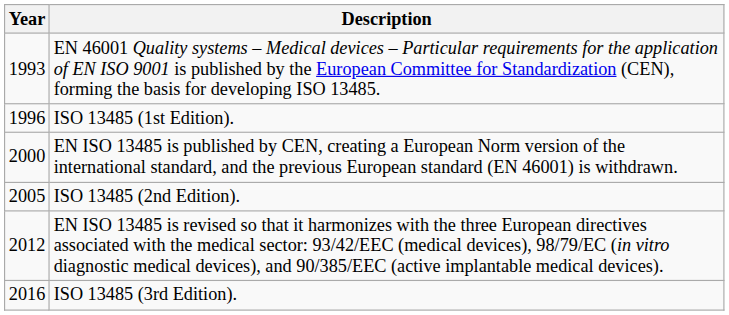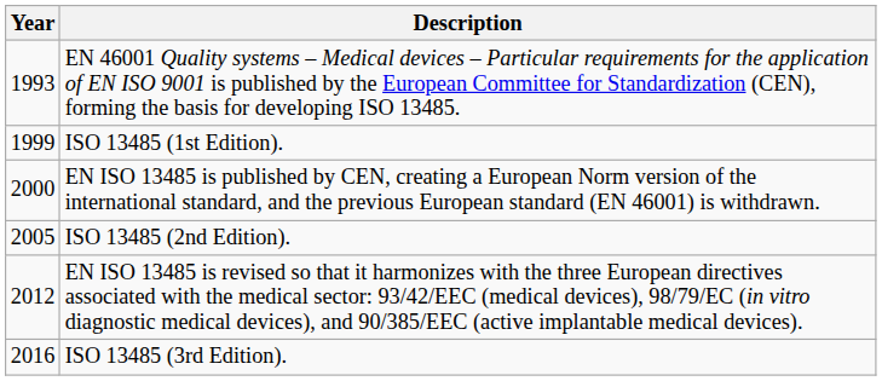ISO 13485 (1st Edition). | Year: 1996 -> 1999
